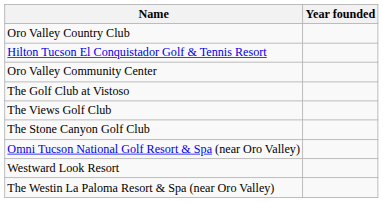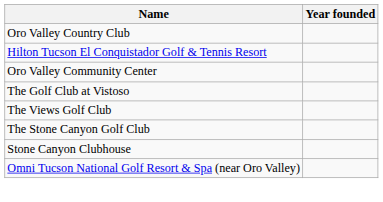+ row: Stone Canyon Clubhouse
- row: Westward Look Resort
- row: The Westin La Paloma Resort & Spa (near Oro Valley)
